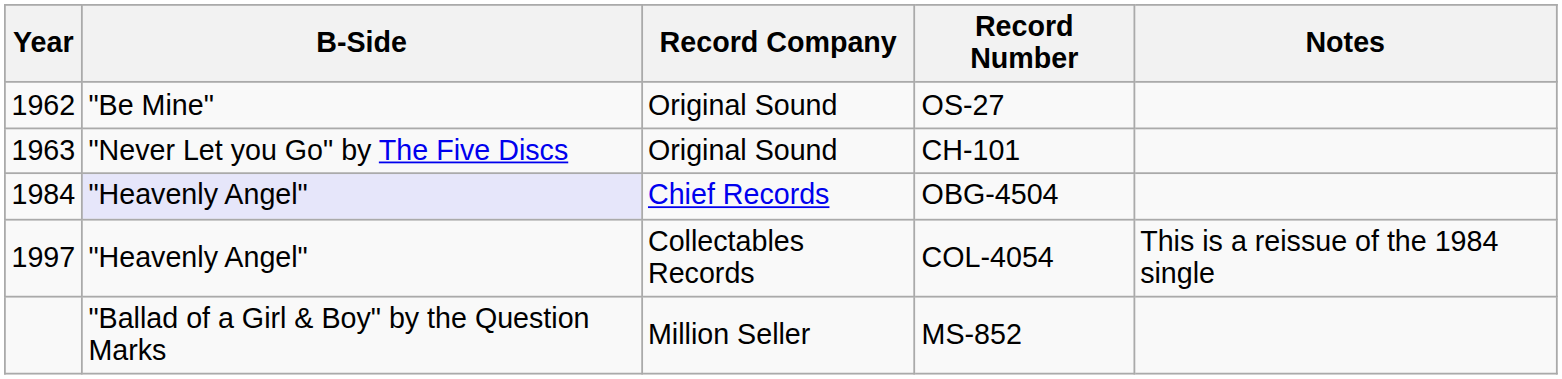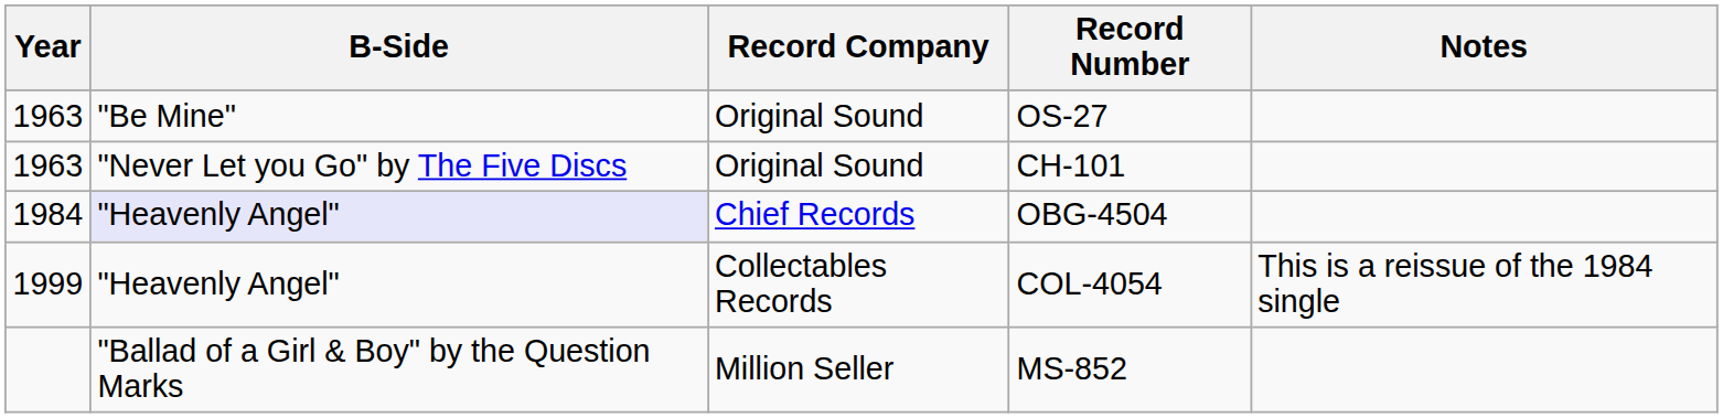OS-27 | Year: 1962 -> 1963
COL-4054 | Year: 1997 -> 1999
